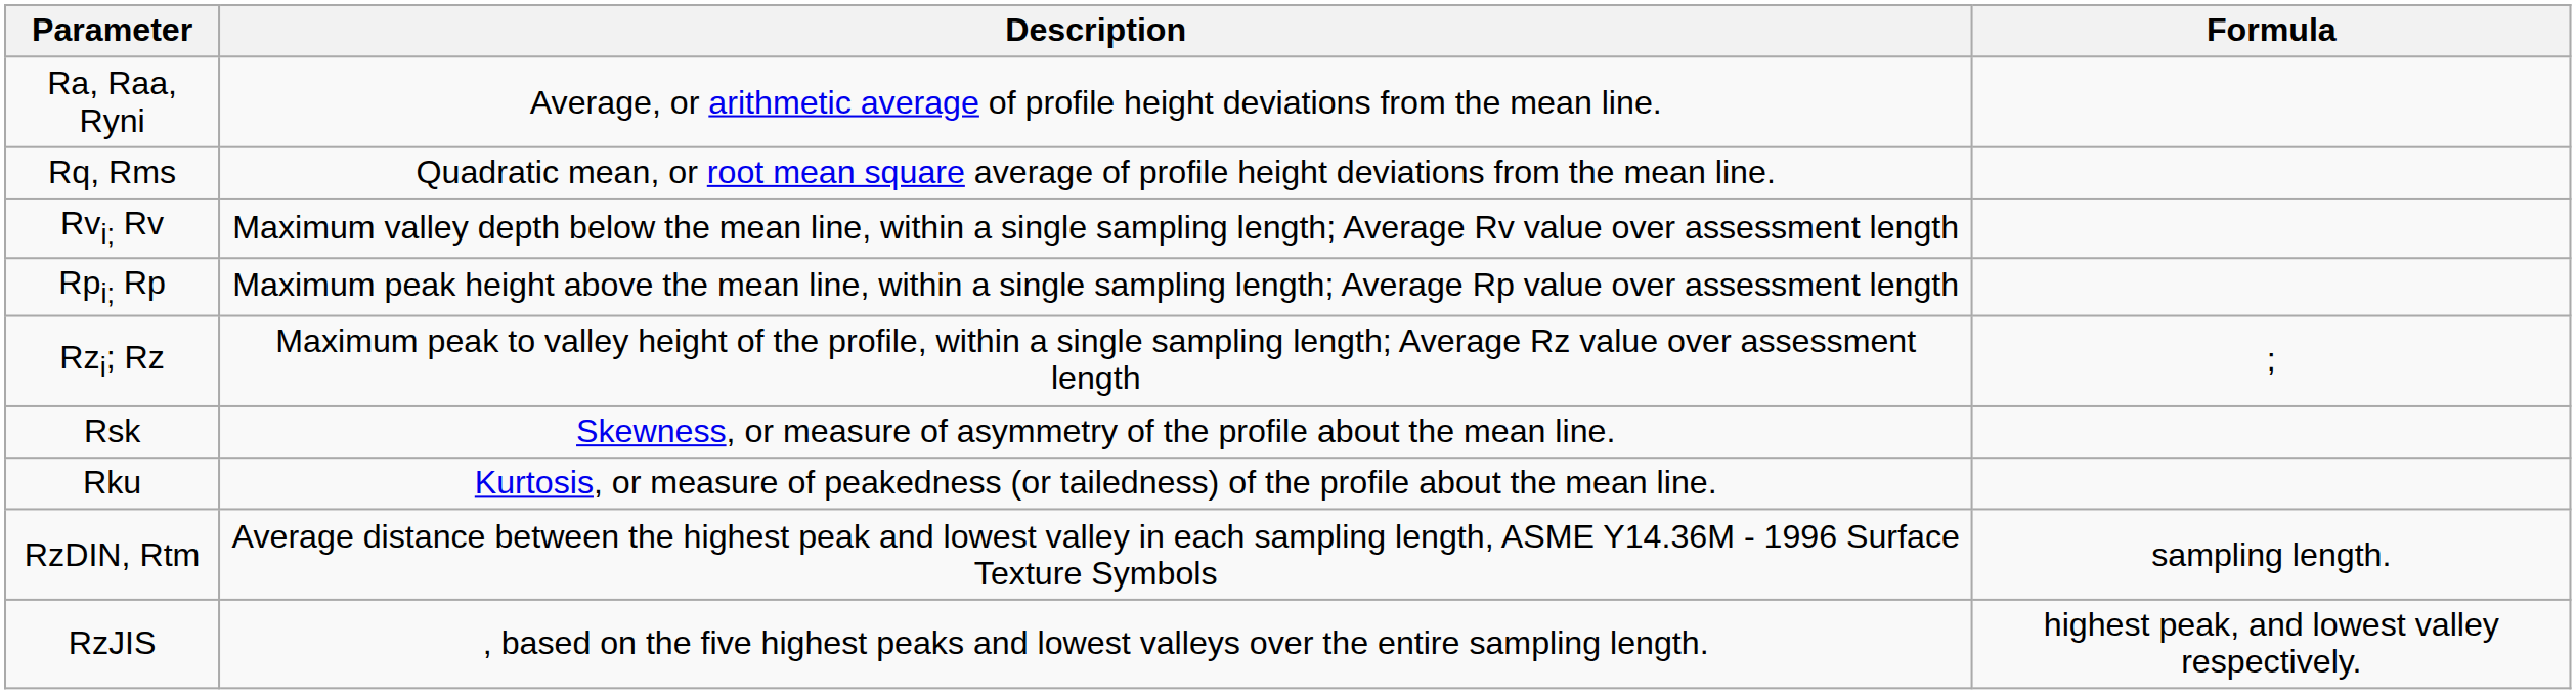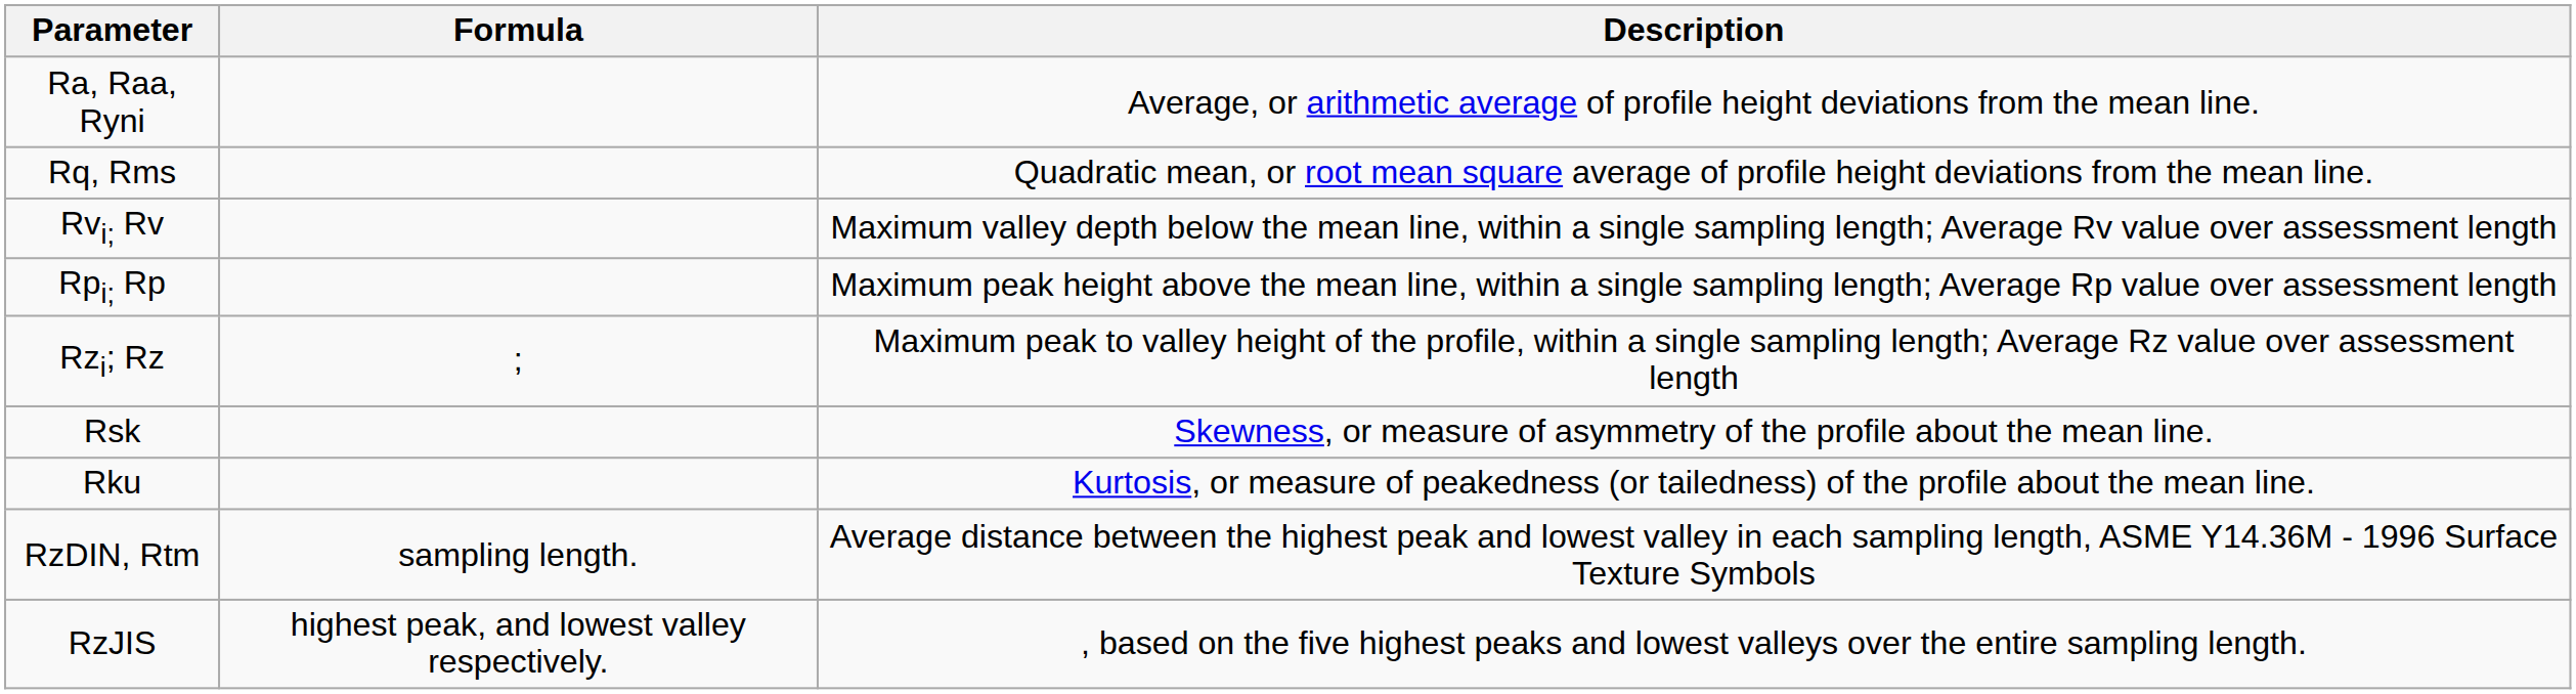columns swapped: Description <-> Formula
